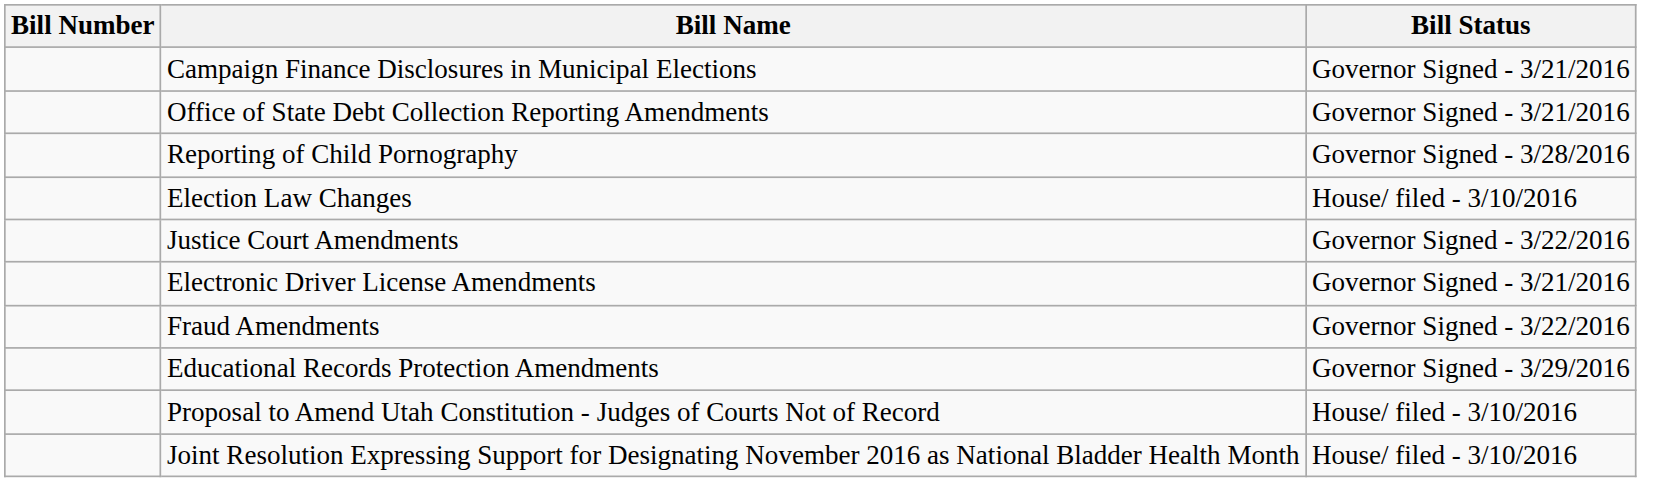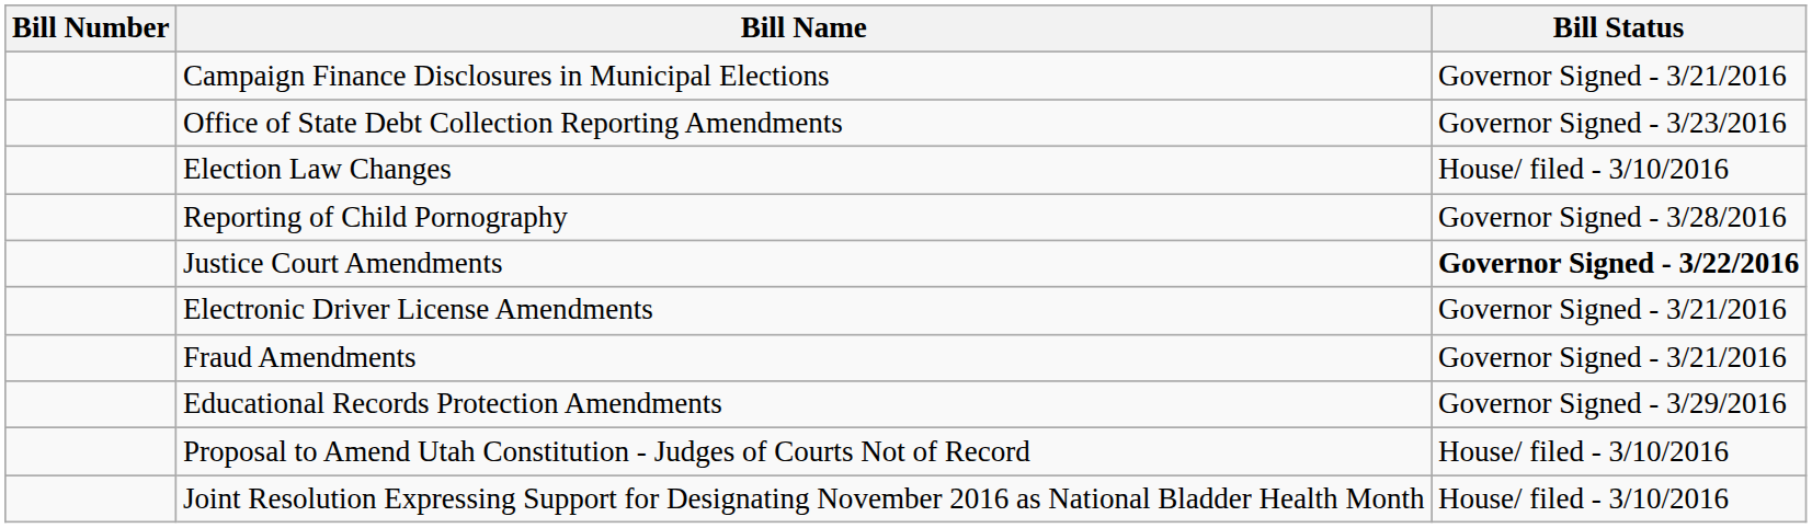Office of State Debt Collection Reporting Amendments | Bill Status: Governor Signed - 3/21/2016 -> Governor Signed - 3/23/2016
rows swapped: Election Law Changes <-> Reporting of Child Pornography
Justice Court Amendments | Bill Status: normal -> bold
Fraud Amendments | Bill Status: Governor Signed - 3/22/2016 -> Governor Signed - 3/21/2016
